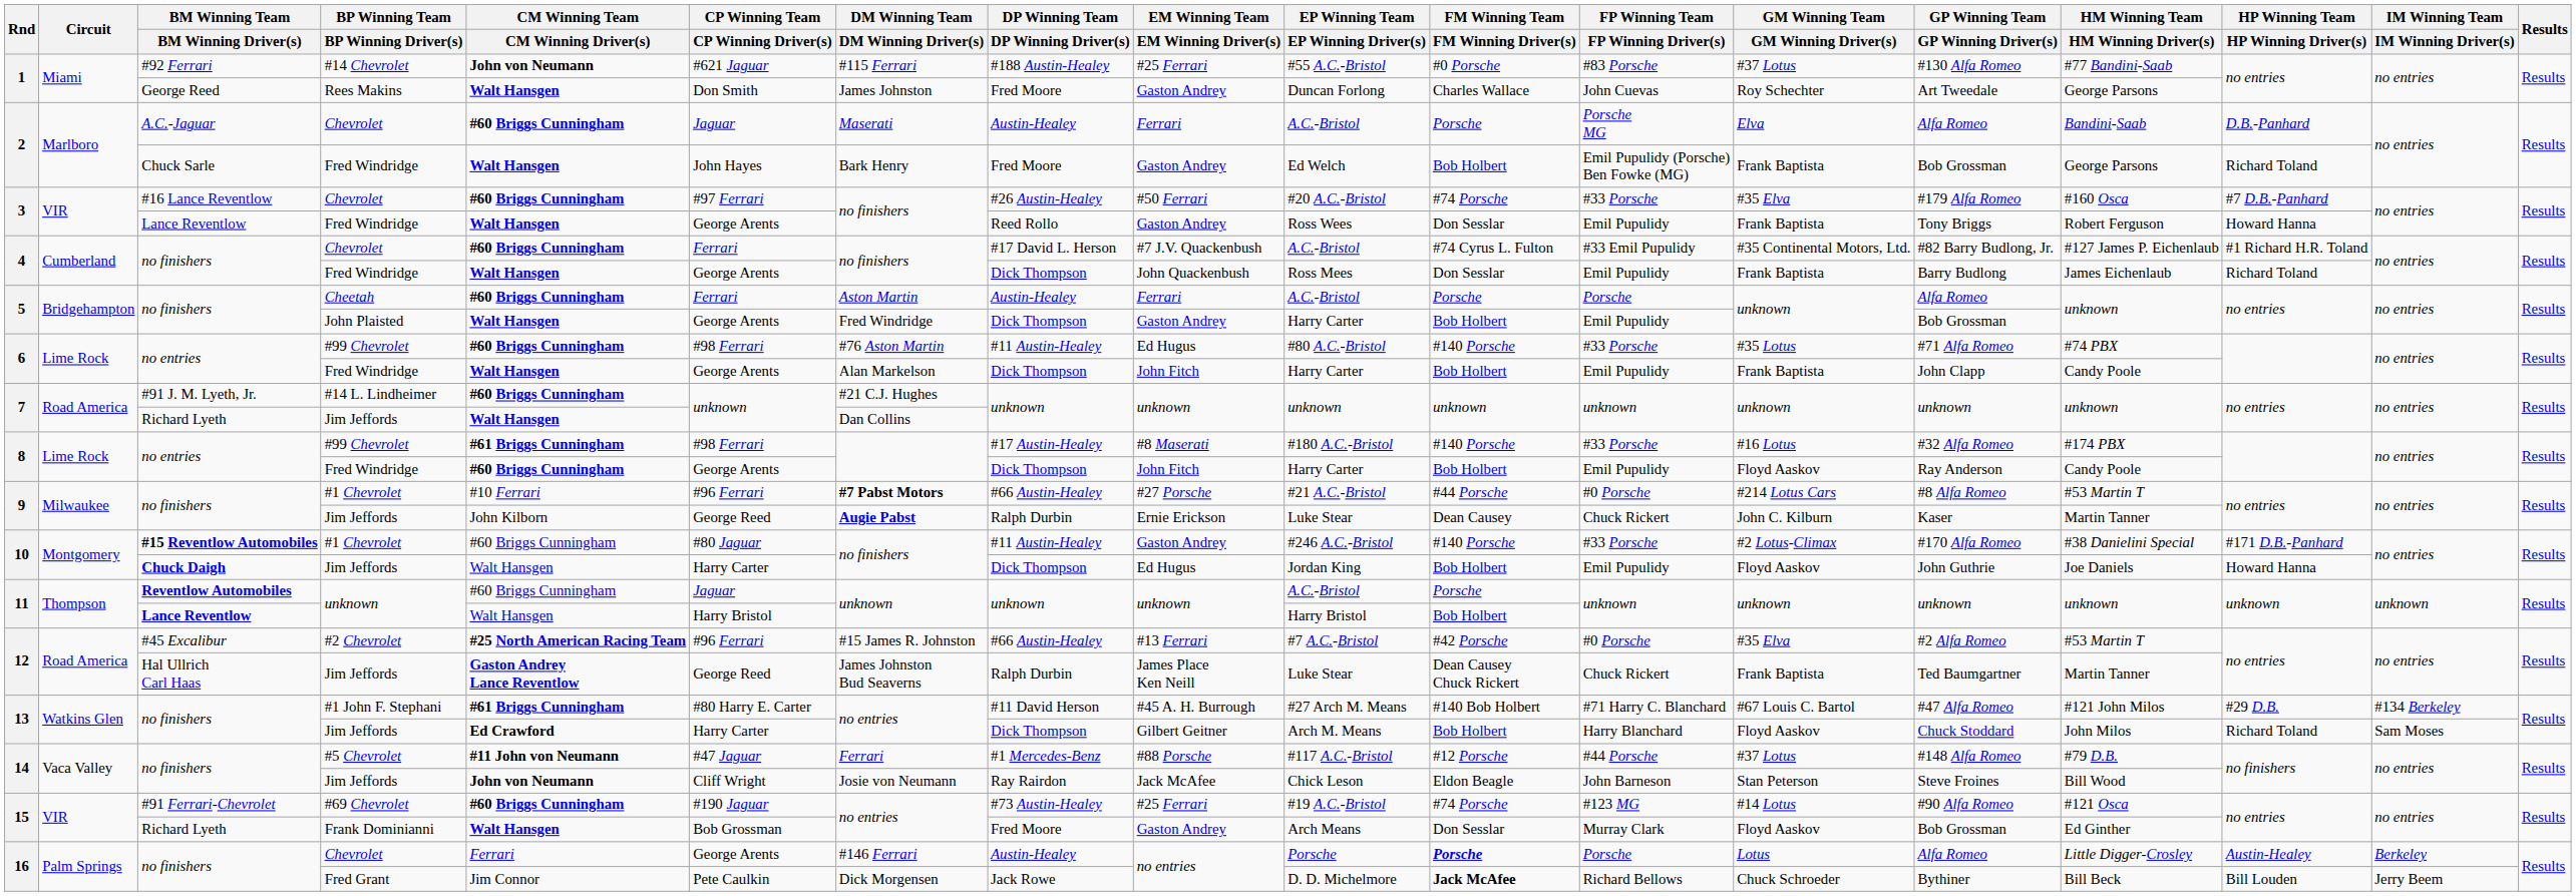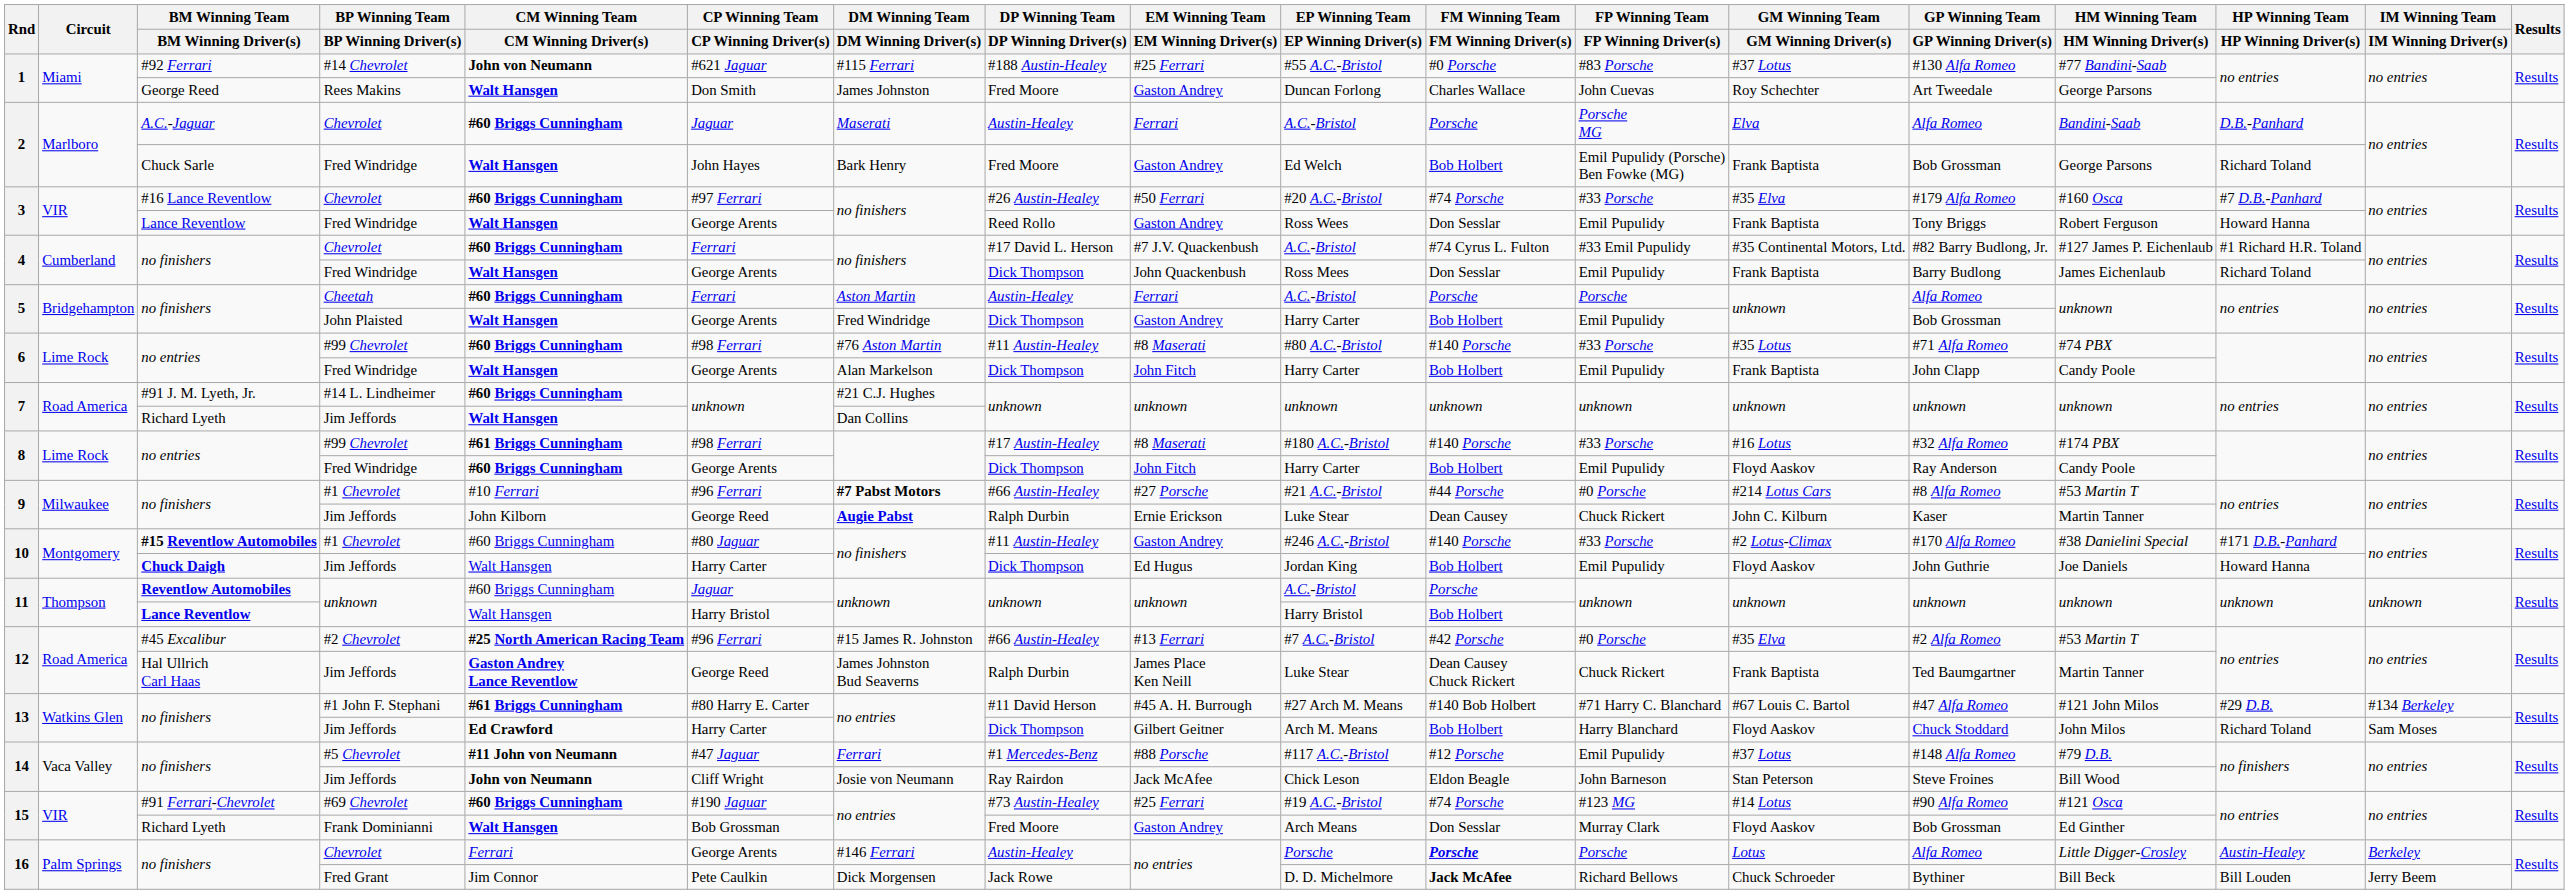6 / #99 Chevrolet | EM Winning Team / EM Winning Driver(s): Ed Hugus -> #8 Maserati
#5 Chevrolet | FP Winning Team / FP Winning Driver(s): #44 Porsche -> Emil Pupulidy
